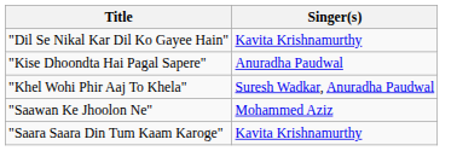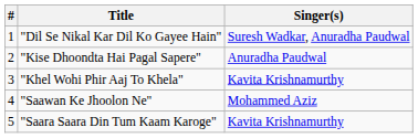+ column: # | 1 | 2 | 3 | 4 | 5
"Dil Se Nikal Kar Dil Ko Gayee Hain" | Singer(s): Kavita Krishnamurthy -> Suresh Wadkar, Anuradha Paudwal
"Khel Wohi Phir Aaj To Khela" | Singer(s): Suresh Wadkar, Anuradha Paudwal -> Kavita Krishnamurthy
